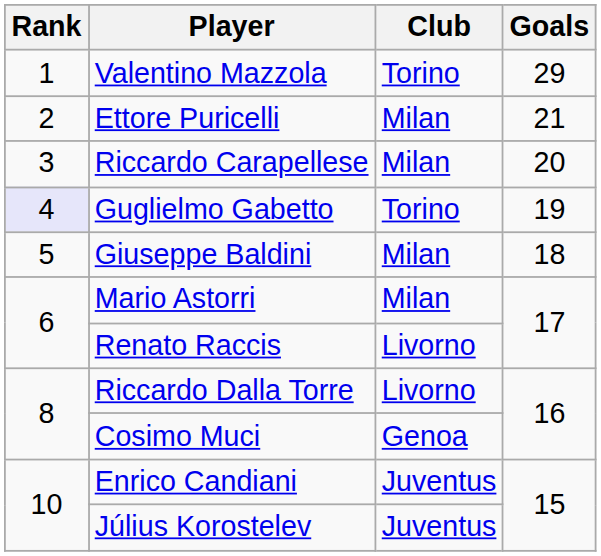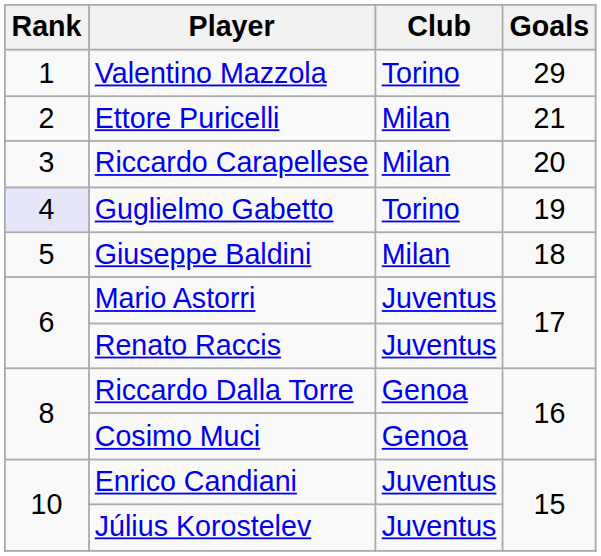Mario Astorri | Club: Milan -> Juventus
Renato Raccis | Club: Livorno -> Juventus
Riccardo Dalla Torre | Club: Livorno -> Genoa
